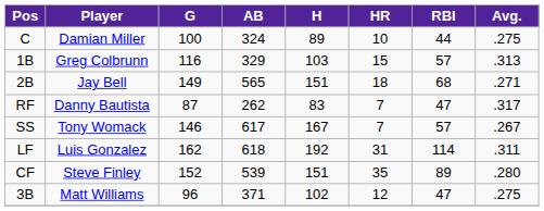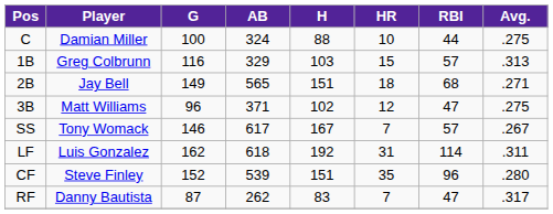C | H: 89 -> 88
rows swapped: 3B <-> RF
CF | RBI: 89 -> 96
